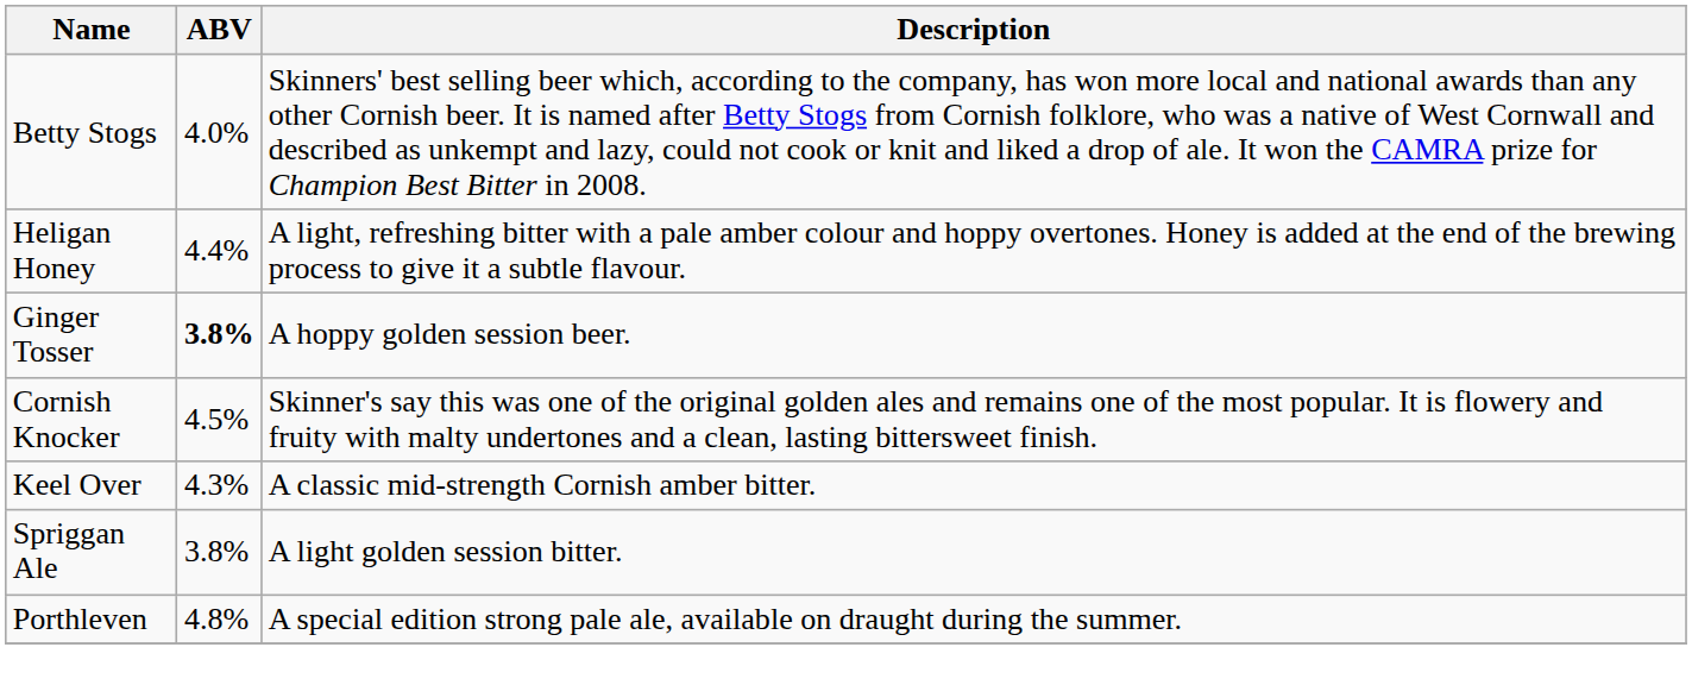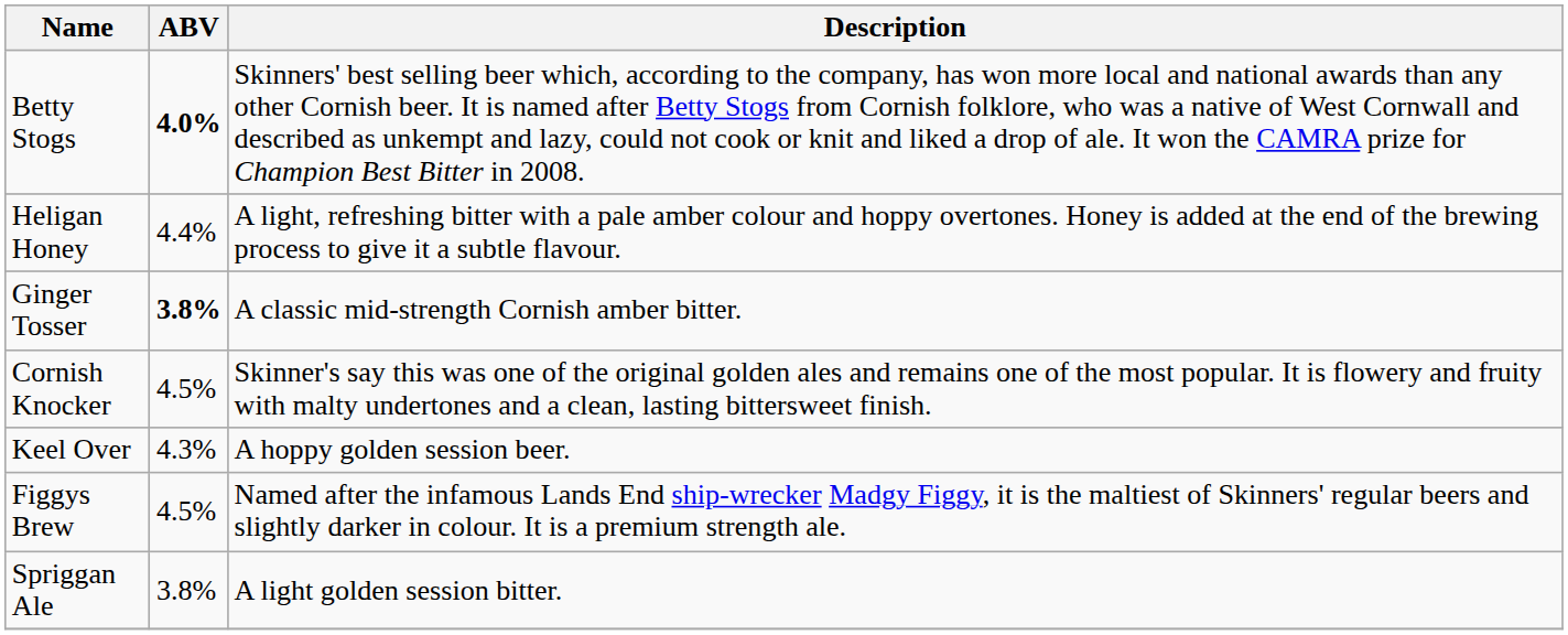Betty Stogs | ABV: normal -> bold
Ginger Tosser | Description: A hoppy golden session beer. -> A classic mid-strength Cornish amber bitter.
Keel Over | Description: A classic mid-strength Cornish amber bitter. -> A hoppy golden session beer.
+ row: Figgys Brew | 4.5% | Named after the infamous Lands End ship-wrecker Madgy Figgy, it is the maltiest of Skinners' regular beers and slightly darker in colour. It is a premium strength ale.
- row: Porthleven | 4.8% | A special edition strong pale ale, available on draught during the summer.
